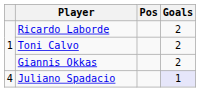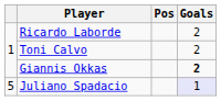Giannis Okkas | Goals: normal -> bold
Juliano Spadacio | column 1: 4 -> 5
